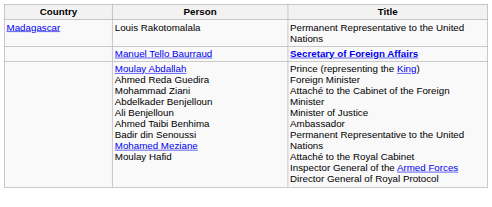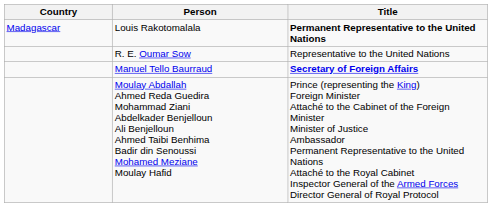Louis Rakotomalala | Title: normal -> bold
+ row: R. E. Oumar Sow | Representative to the United Nations
